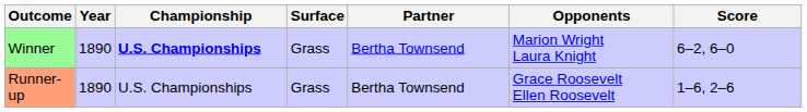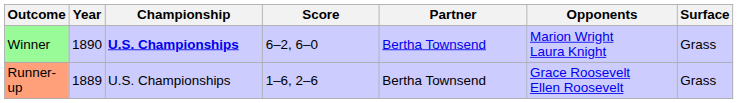columns swapped: Surface <-> Score
Runner-up | Year: 1890 -> 1889
